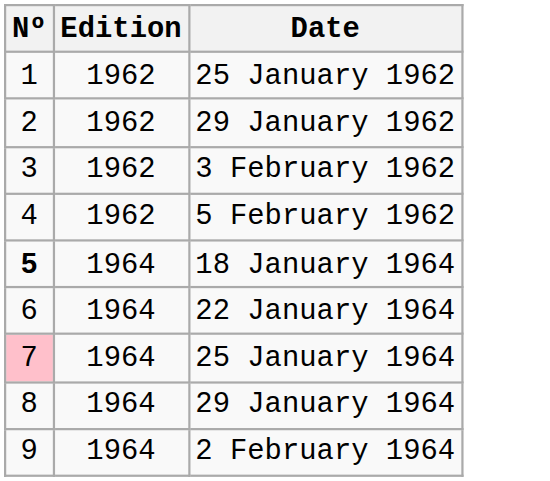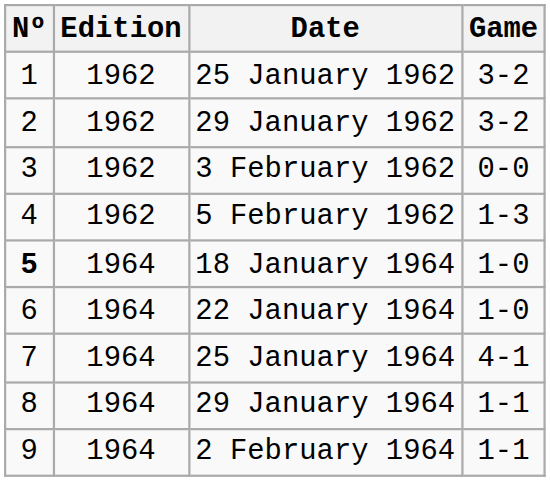+ column: Game | 3-2 | 3-2 | 0-0 | 1-3 | 1-0 | 1-0 | 4-1 | 1-1 | 1-1
25 January 1964 | Nº: pink background -> no background
